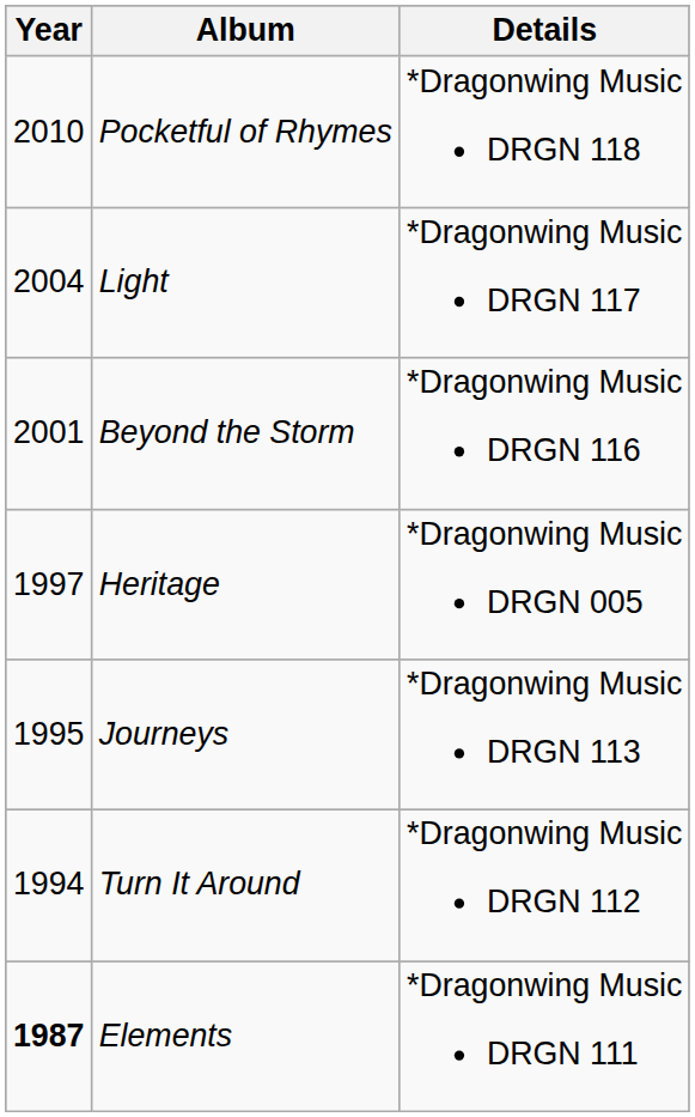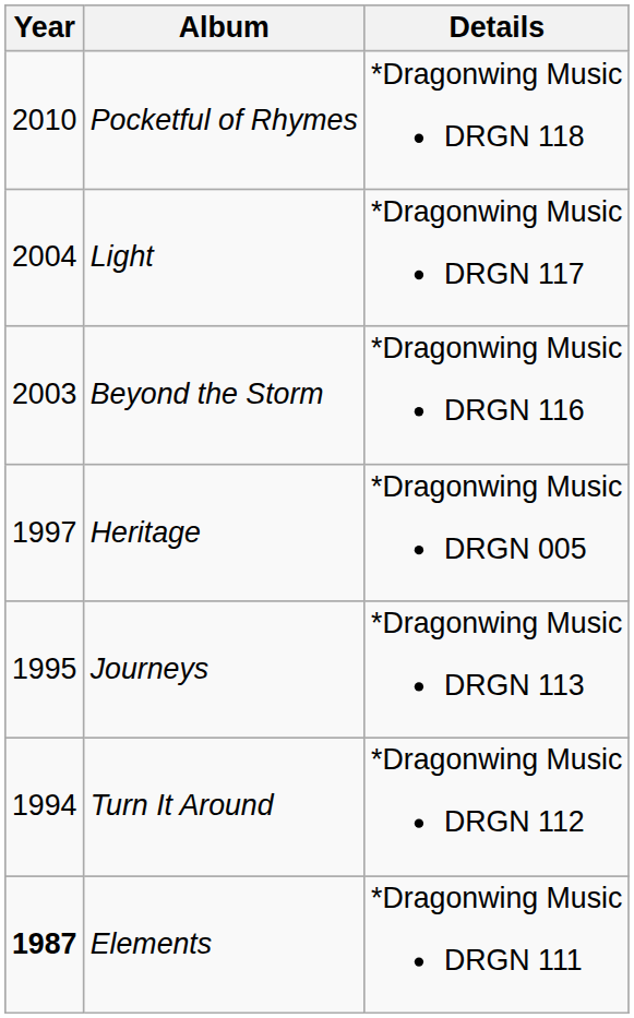Beyond the Storm | Year: 2001 -> 2003
